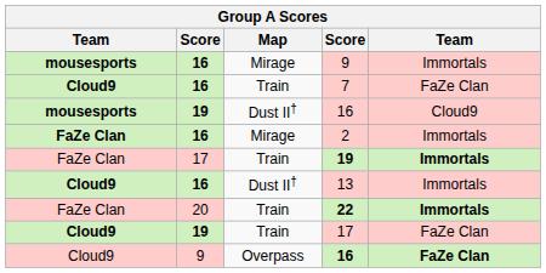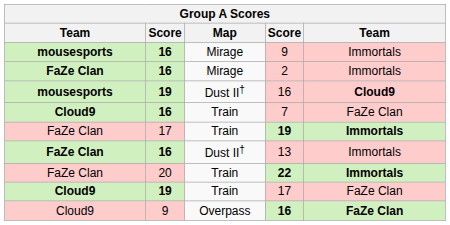rows swapped: 7 <-> 2
19 / 16 | column 5: normal -> bold
13 | column 1: Cloud9 -> FaZe Clan
